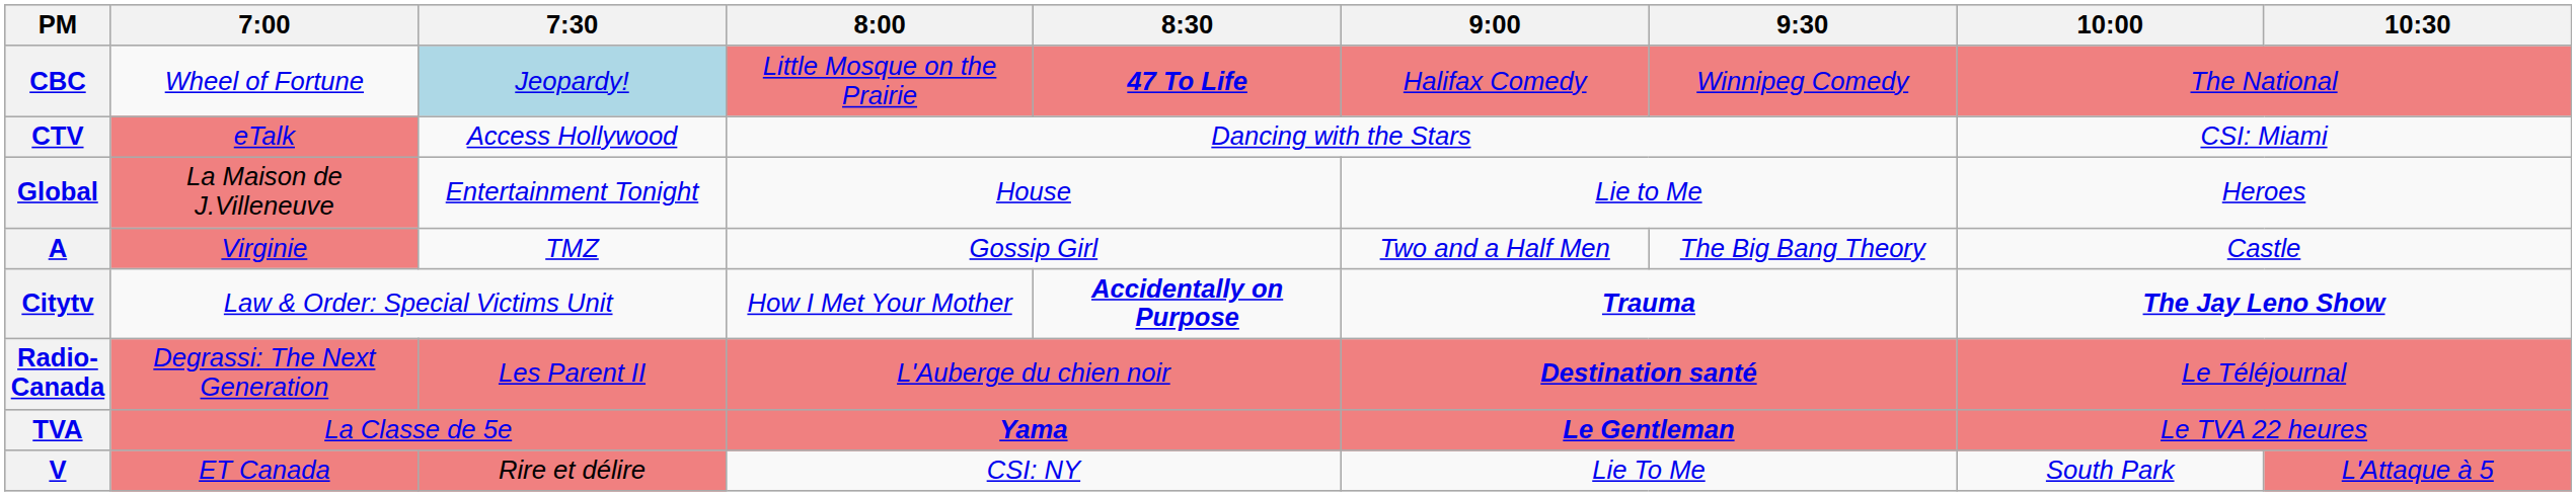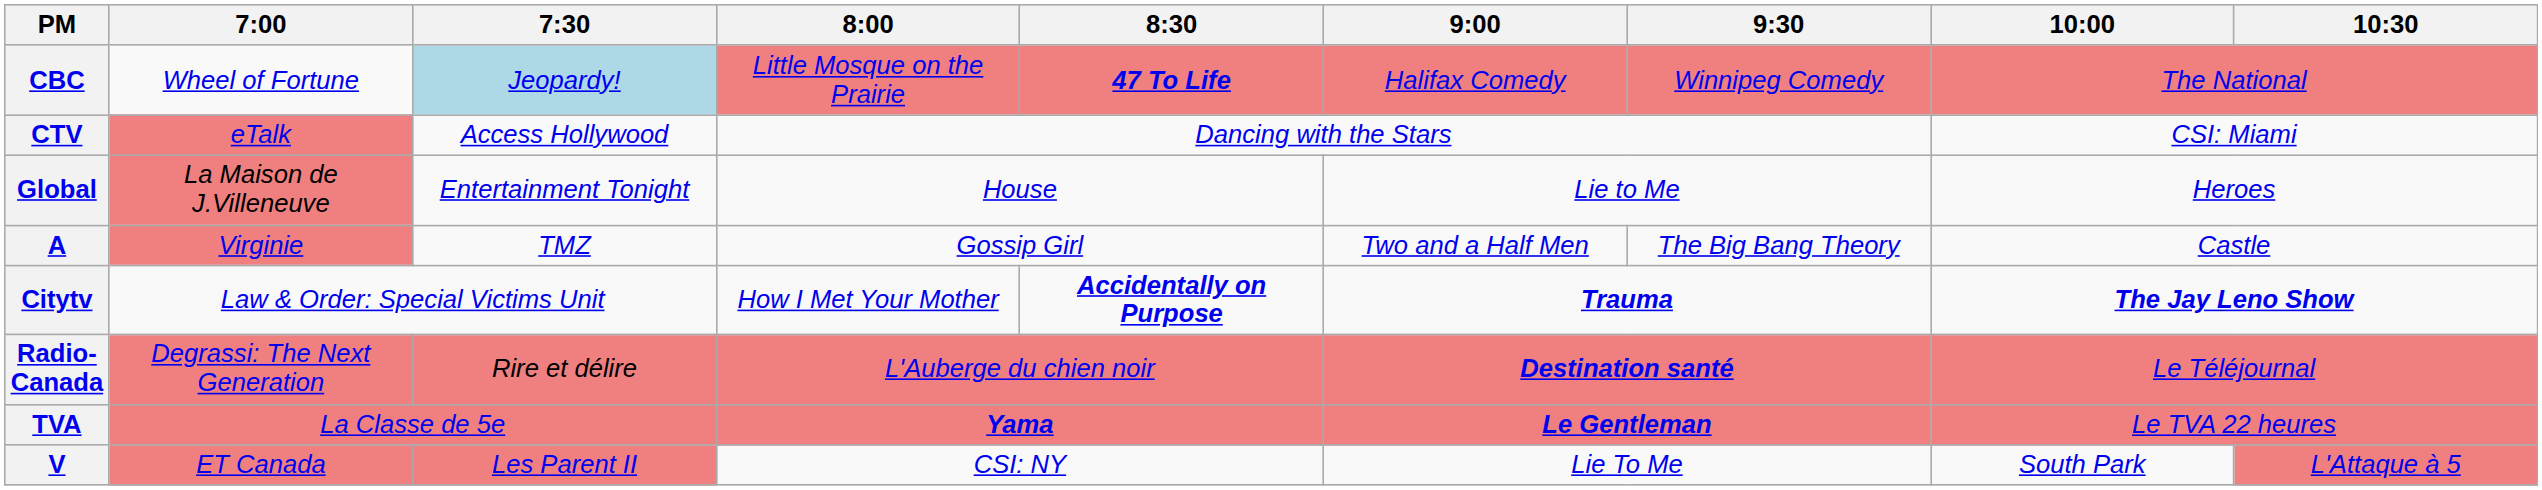Radio-Canada | 7:30: Les Parent II -> Rire et délire
V | 7:30: Rire et délire -> Les Parent II
